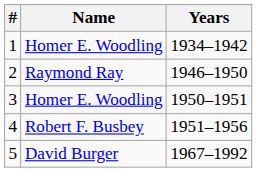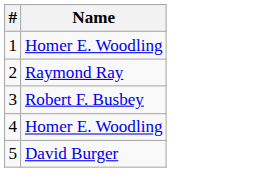- column: Years | 1934–1942 | 1946–1950 | 1950–1951 | 1951–1956 | 1967–1992
3 | Name: Homer E. Woodling -> Robert F. Busbey
4 | Name: Robert F. Busbey -> Homer E. Woodling
